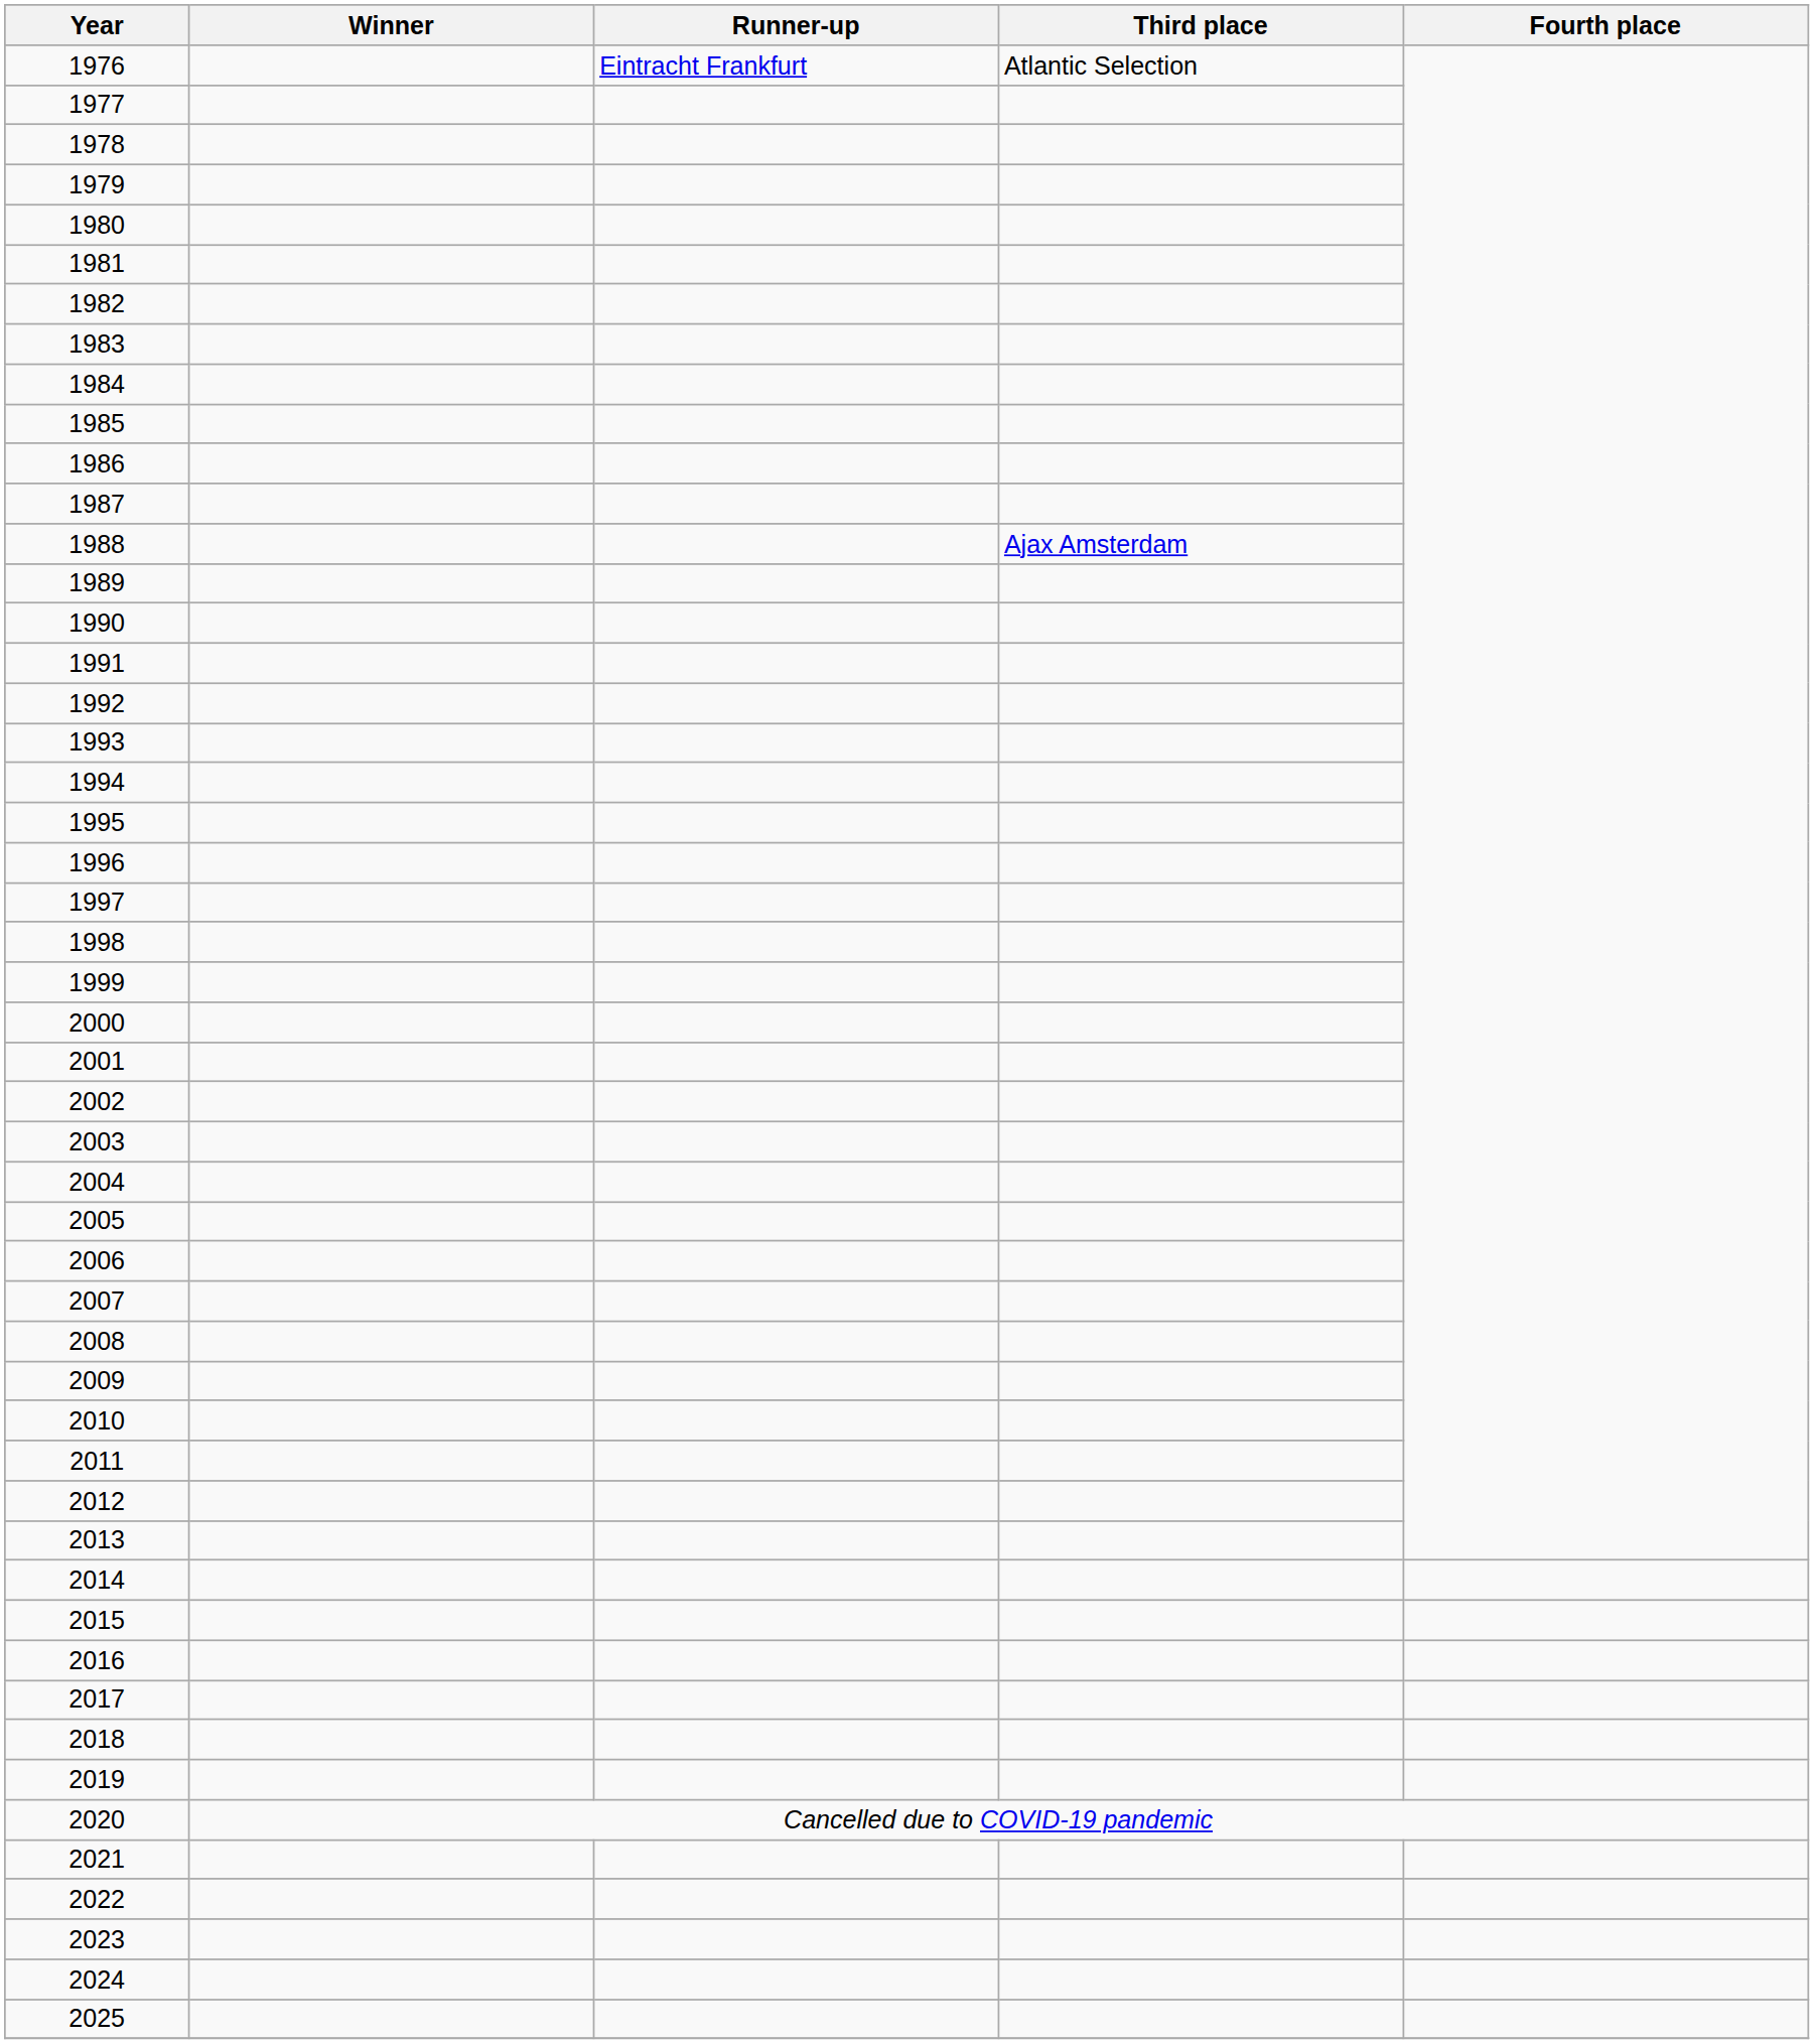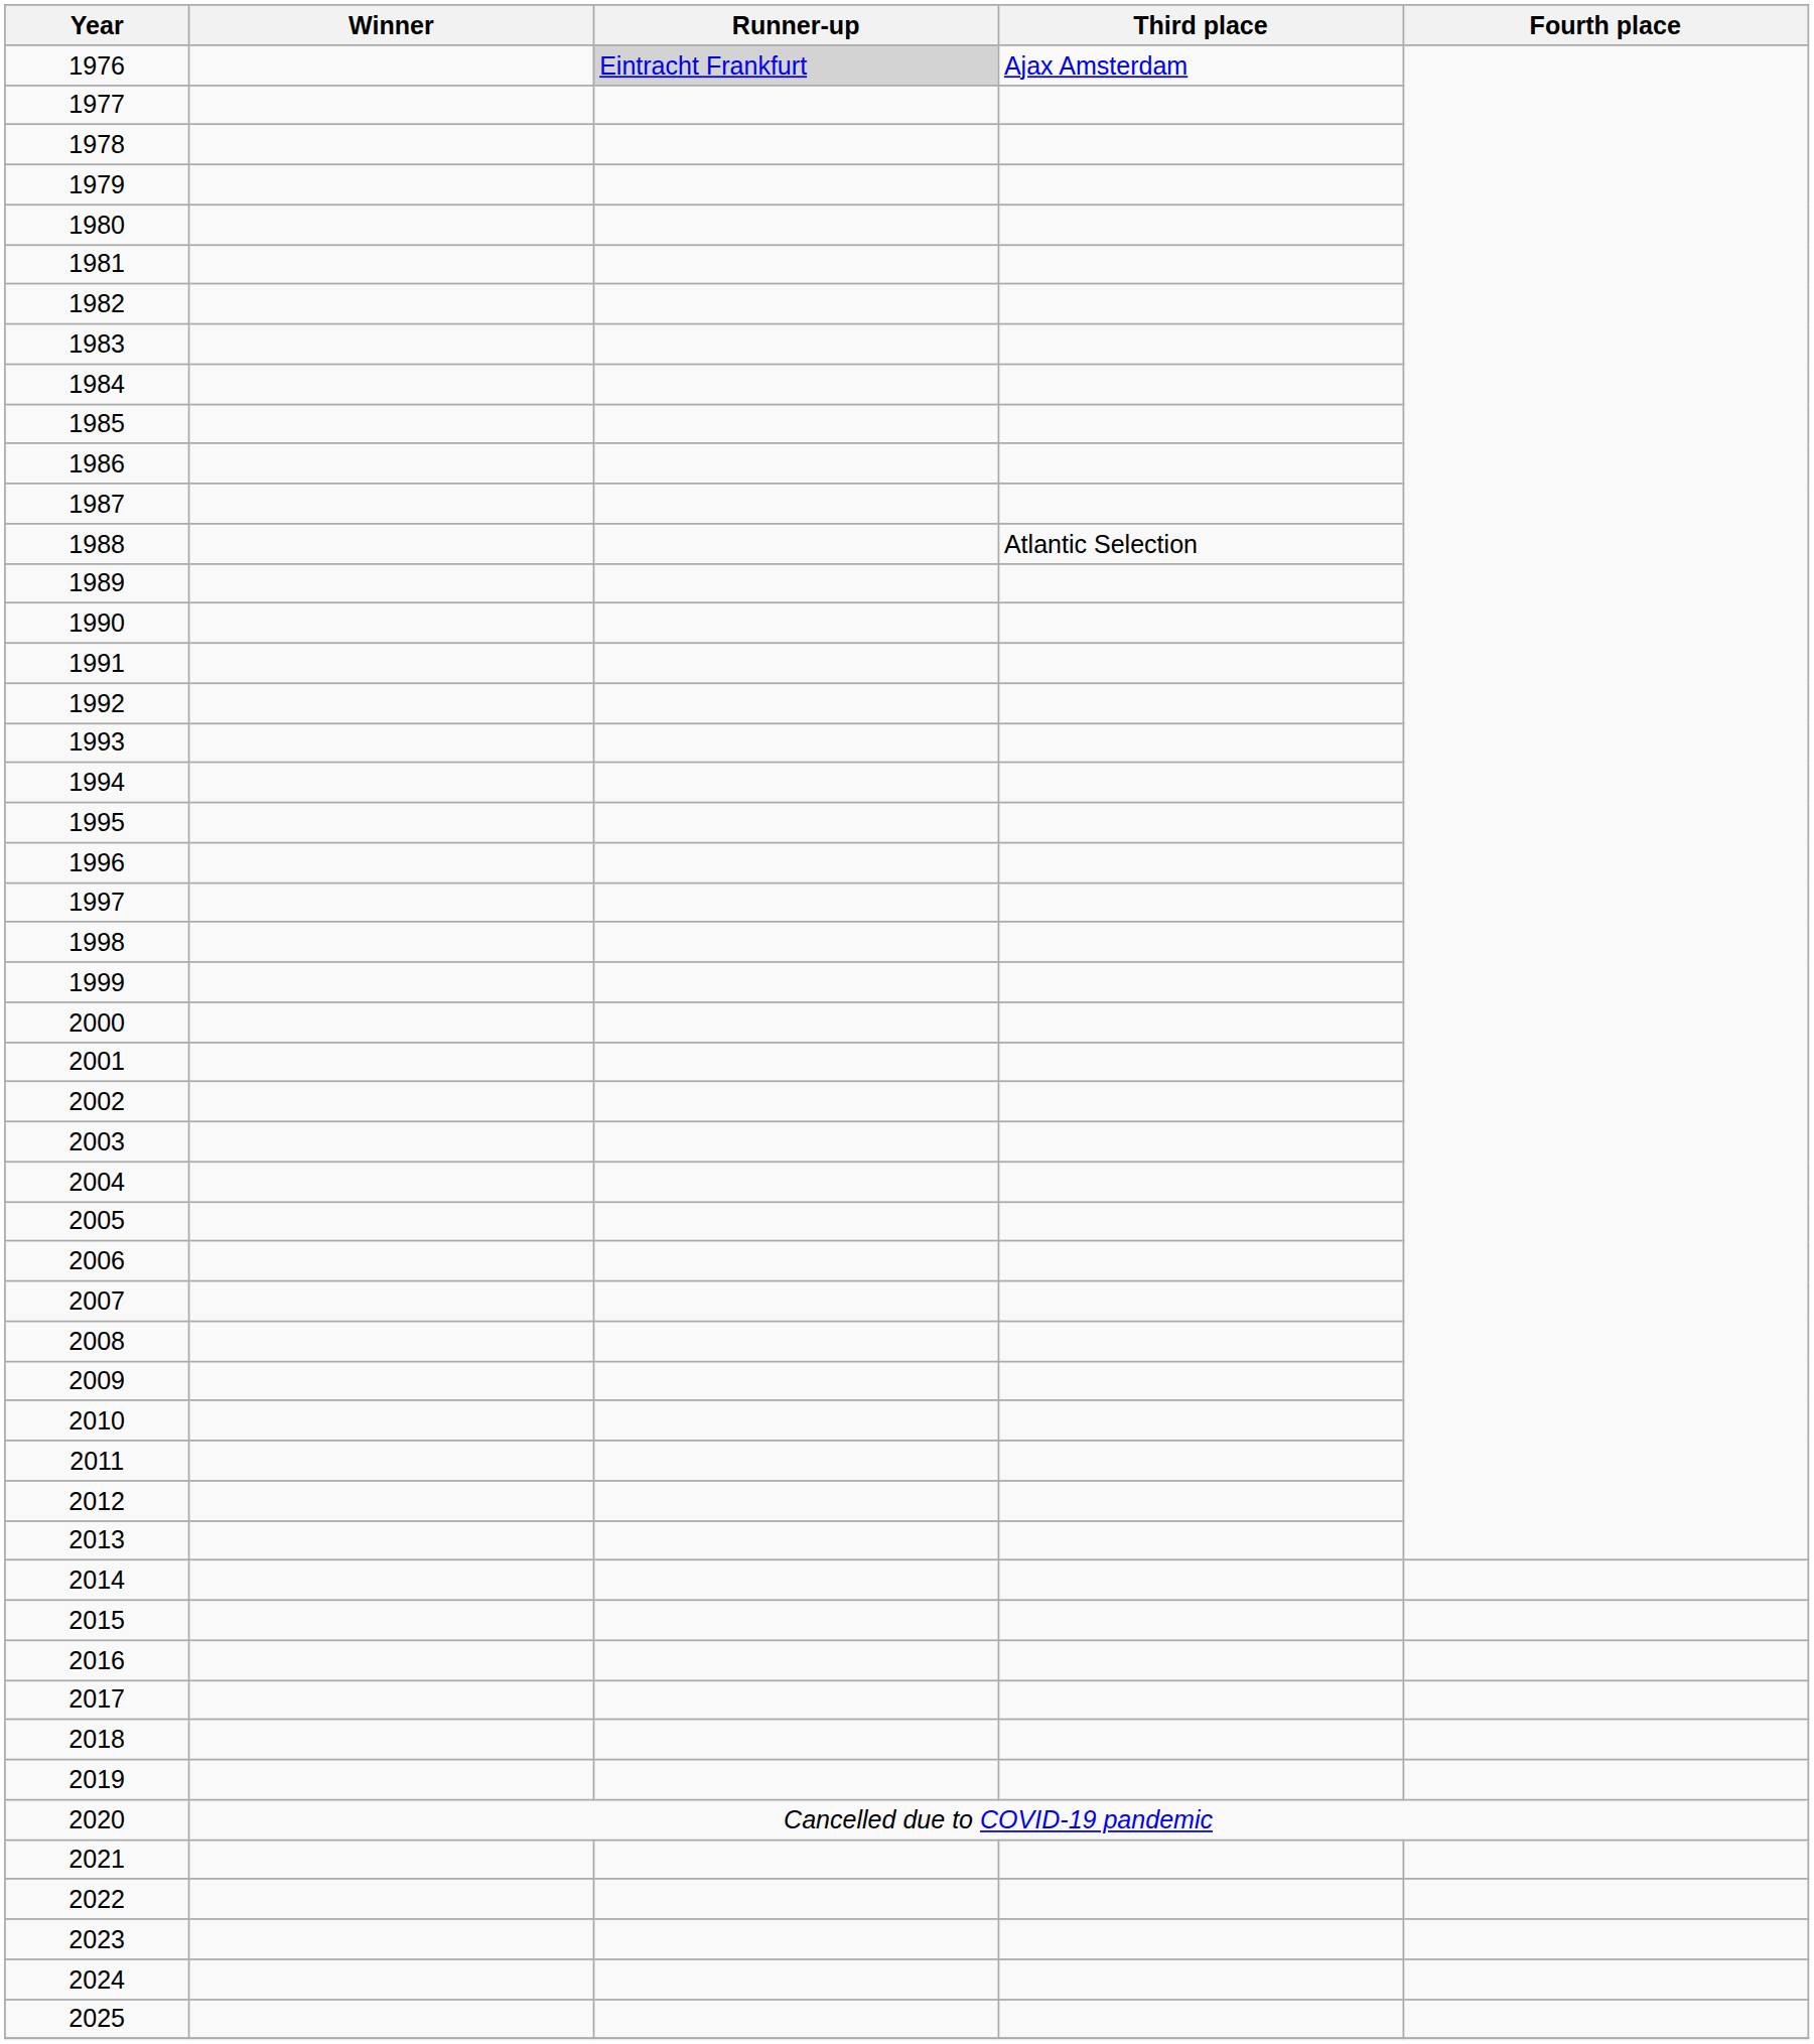1976 | Runner-up: no background -> lightgrey background
1976 | Third place: Atlantic Selection -> Ajax Amsterdam
1988 | Third place: Ajax Amsterdam -> Atlantic Selection
